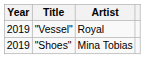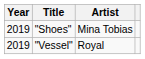rows swapped: "Vessel" <-> "Shoes"
